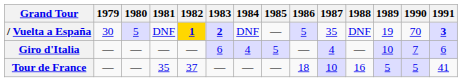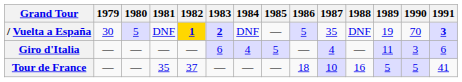Giro d'Italia | 1989: 10 -> 11
Giro d'Italia | 1990: 7 -> 3
